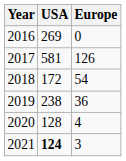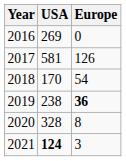2018 | USA: 172 -> 170
2019 | Europe: normal -> bold
2020 | USA: 128 -> 328
2020 | Europe: 4 -> 8
